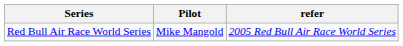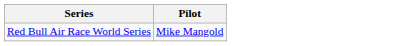- column: refer | 2005 Red Bull Air Race World Series
